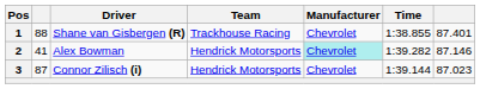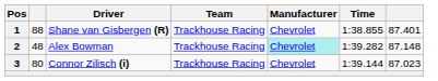2 | column 2: 41 -> 48
2 | Team: Hendrick Motorsports -> Trackhouse Racing
2 | column 7: 87.146 -> 87.148
3 | column 2: 87 -> 80
3 | Team: Hendrick Motorsports -> Trackhouse Racing
